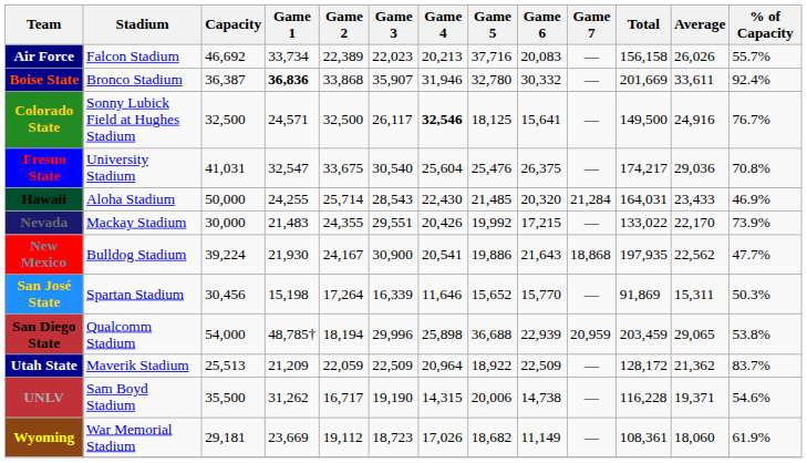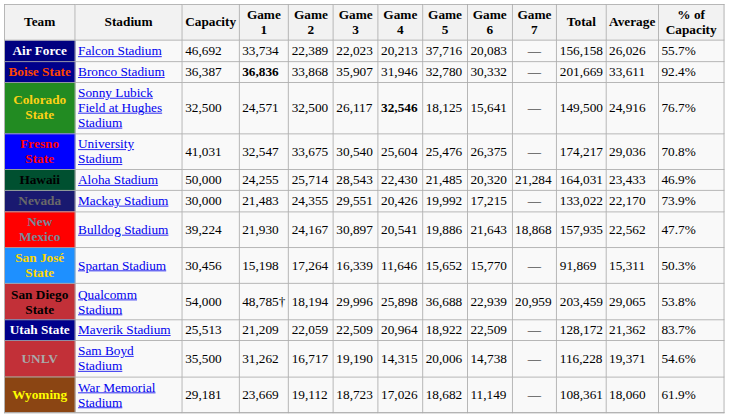New Mexico | Game 3: 30,900 -> 30,897
New Mexico | Total: 197,935 -> 157,935
